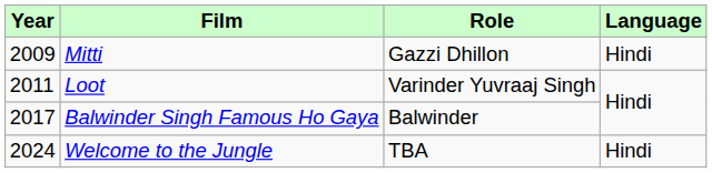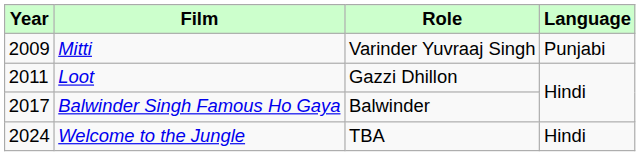Mitti | Role: Gazzi Dhillon -> Varinder Yuvraaj Singh
Mitti | Language: Hindi -> Punjabi
Loot | Role: Varinder Yuvraaj Singh -> Gazzi Dhillon
